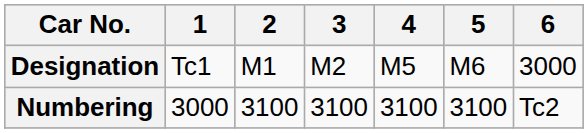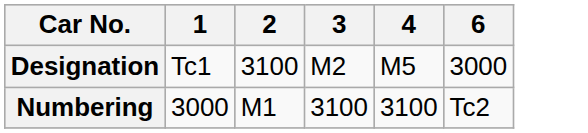- column: 5 | M6 | 3100
Designation | 2: M1 -> 3100
Numbering | 2: 3100 -> M1
